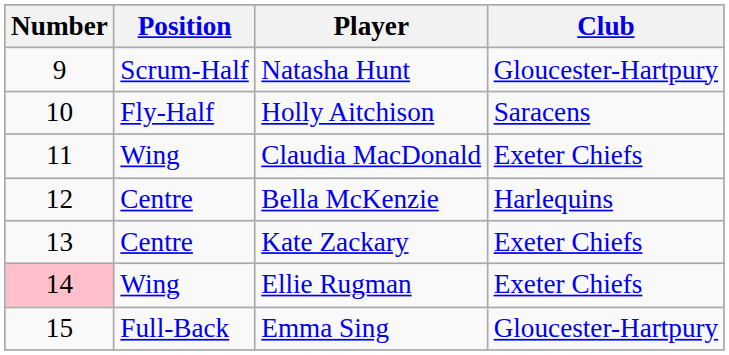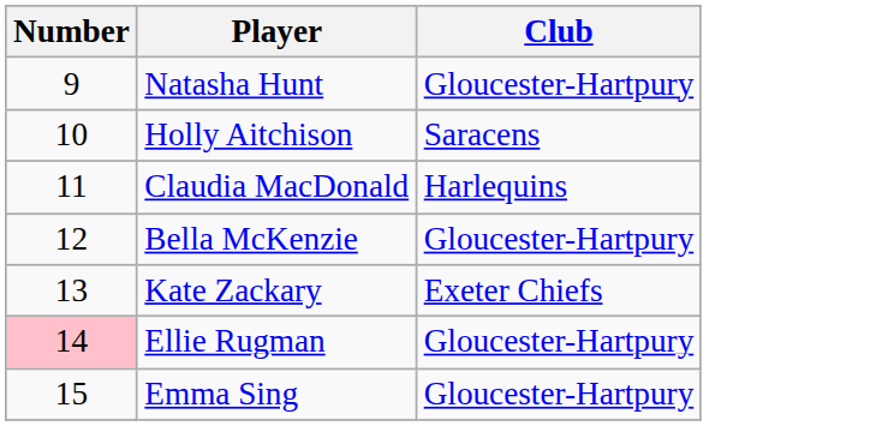- column: Position | Scrum-Half | Fly-Half | Wing | Centre | Centre | Wing | Full-Back
Claudia MacDonald | Club: Exeter Chiefs -> Harlequins
Bella McKenzie | Club: Harlequins -> Gloucester-Hartpury
Ellie Rugman | Club: Exeter Chiefs -> Gloucester-Hartpury
